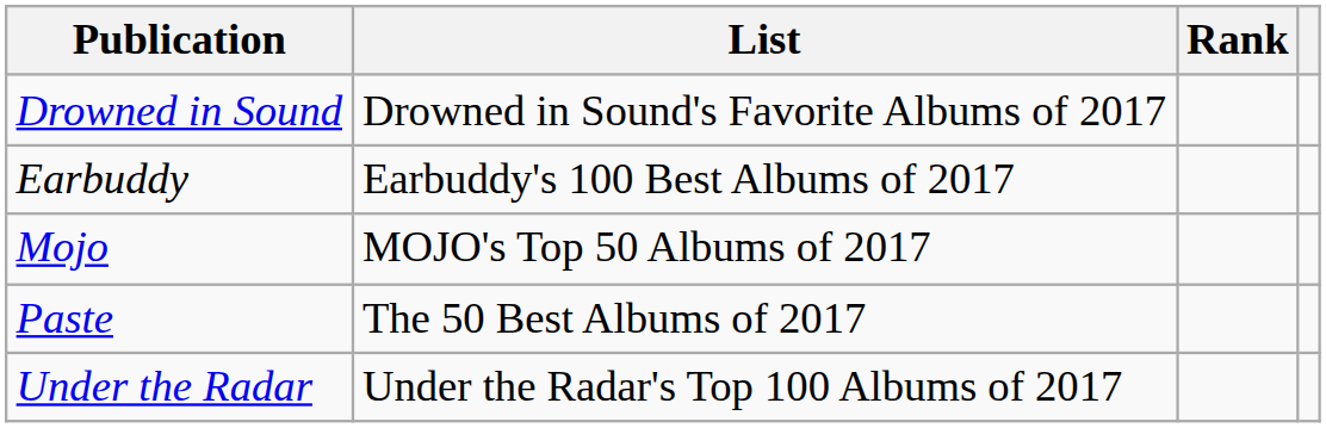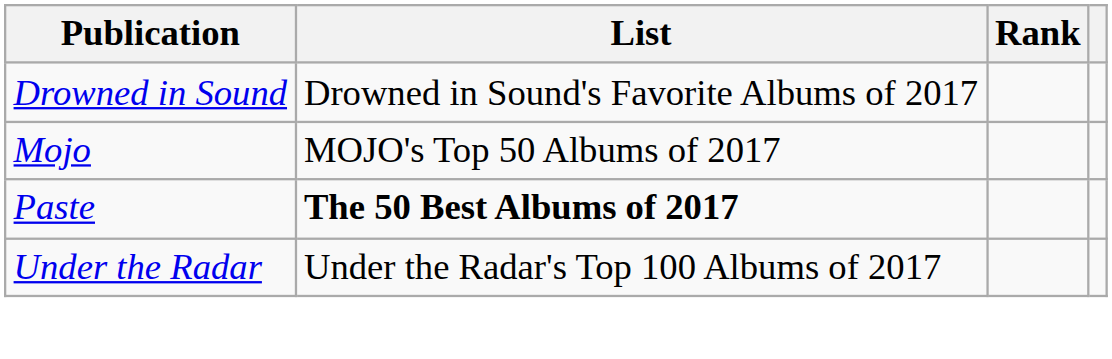- row: Earbuddy | Earbuddy's 100 Best Albums of 2017
Paste | List: normal -> bold
